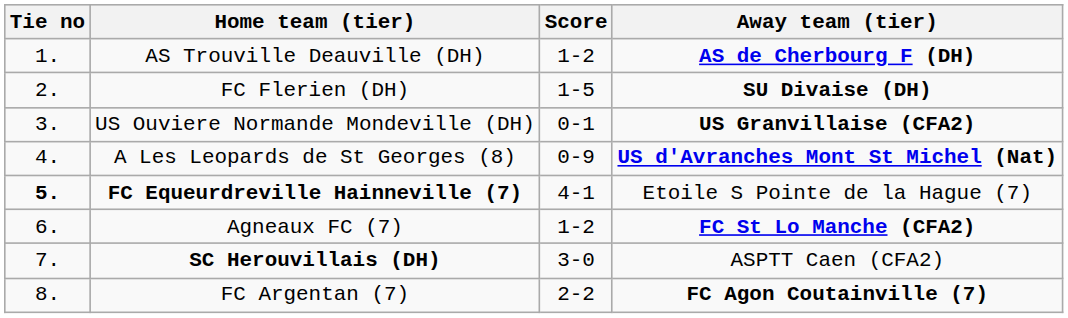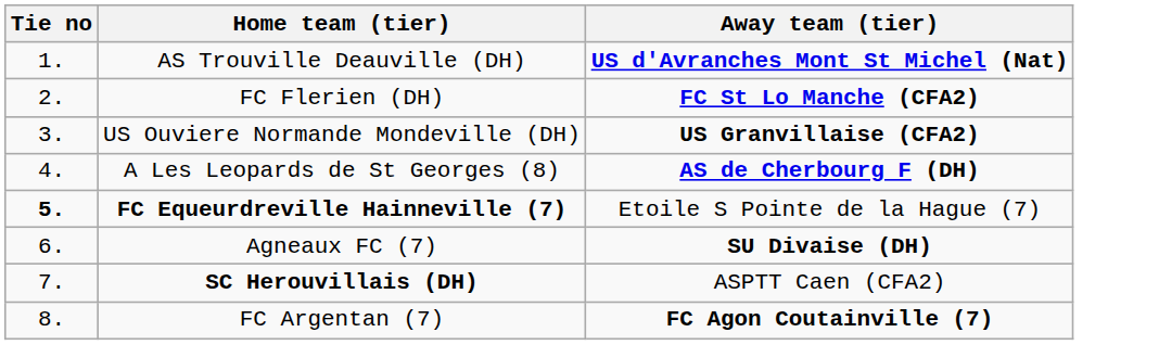- column: Score | 1-2 | 1-5 | 0-1 | 0-9 | 4-1 | 1-2 | 3-0 | 2-2
AS Trouville Deauville (DH) | Away team (tier): AS de Cherbourg F (DH) -> US d'Avranches Mont St Michel (Nat)
FC Flerien (DH) | Away team (tier): SU Divaise (DH) -> FC St Lo Manche (CFA2)
A Les Leopards de St Georges (8) | Away team (tier): US d'Avranches Mont St Michel (Nat) -> AS de Cherbourg F (DH)
Agneaux FC (7) | Away team (tier): FC St Lo Manche (CFA2) -> SU Divaise (DH)
